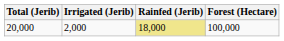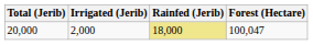20,000 | Forest (Hectare): 100,000 -> 100,047
